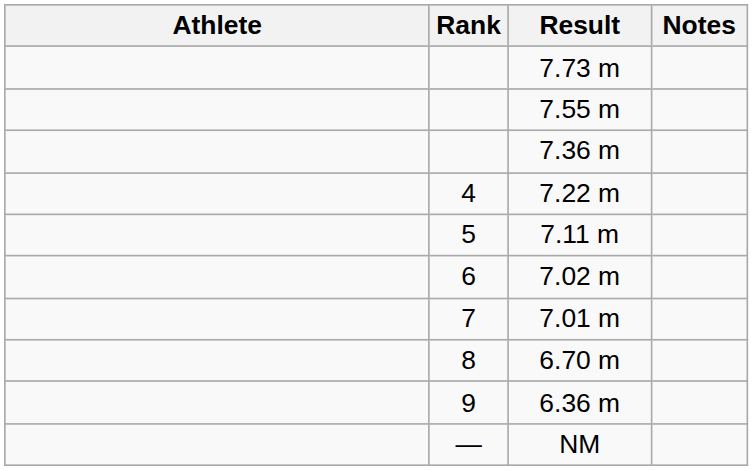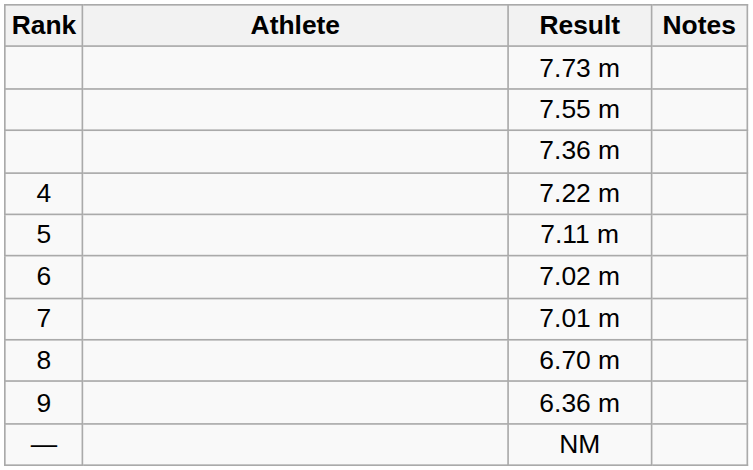columns swapped: Rank <-> Athlete
